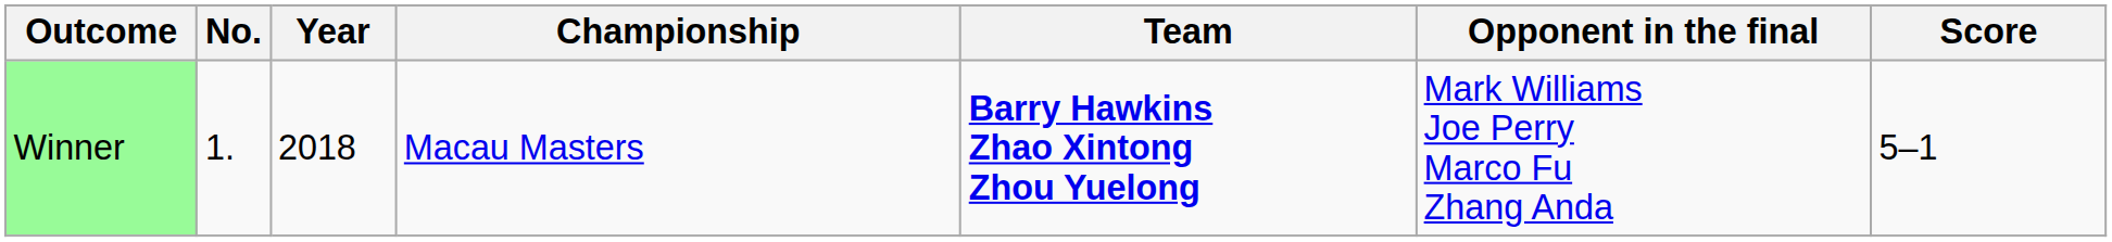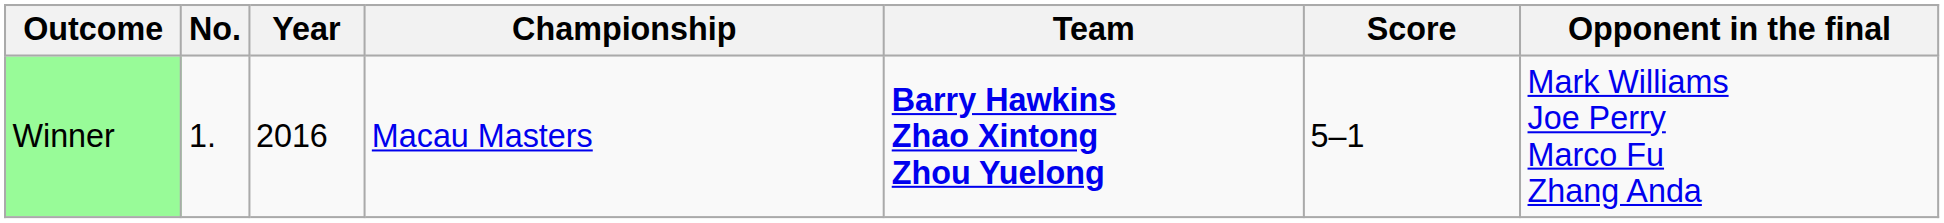columns swapped: Opponent in the final <-> Score
Winner | Year: 2018 -> 2016
